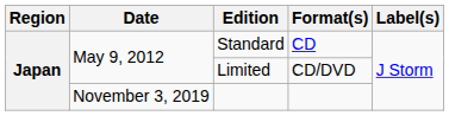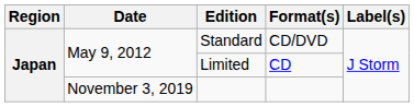Standard | Format(s): CD -> CD/DVD
Limited | Format(s): CD/DVD -> CD
